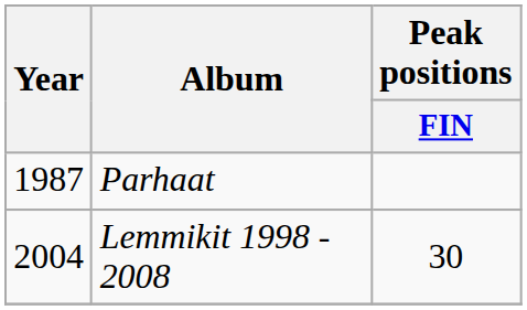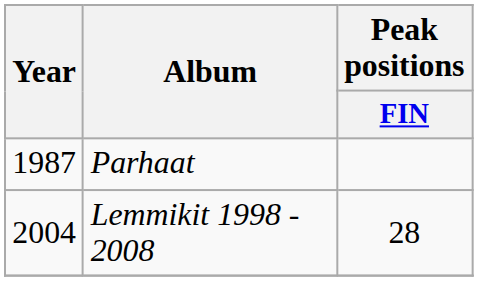Lemmikit 1998 - 2008 | Peak positions / FIN: 30 -> 28
